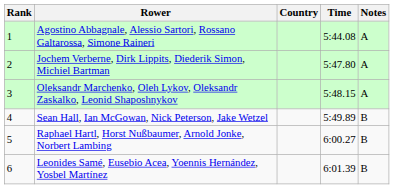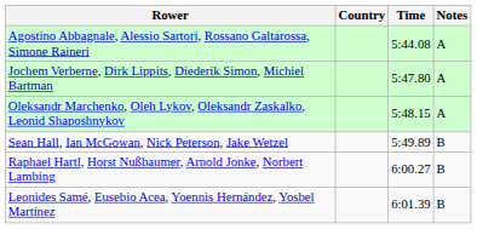- column: Rank | 1 | 2 | 3 | 4 | 5 | 6
